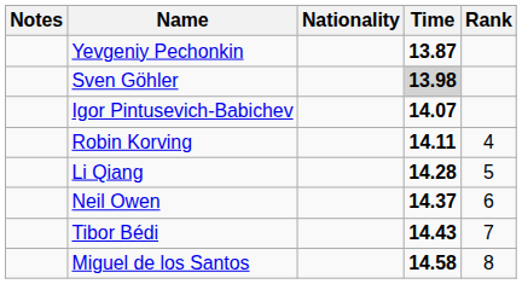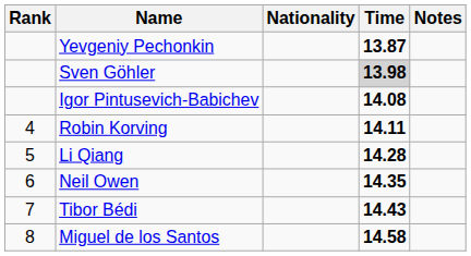columns swapped: Rank <-> Notes
Igor Pintusevich-Babichev | Time: 14.07 -> 14.08
Neil Owen | Time: 14.37 -> 14.35
